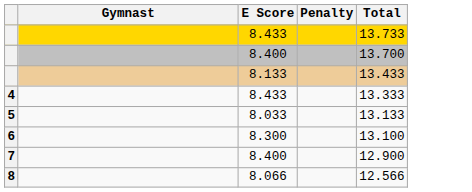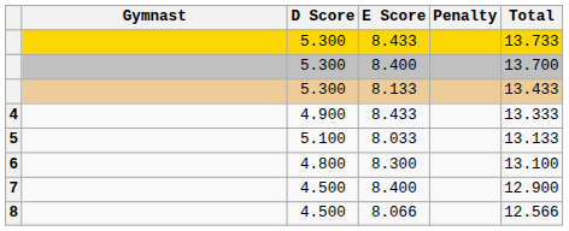+ column: D Score | 5.300 | 5.300 | 5.300 | 4.900 | 5.100 | 4.800 | 4.500 | 4.500
